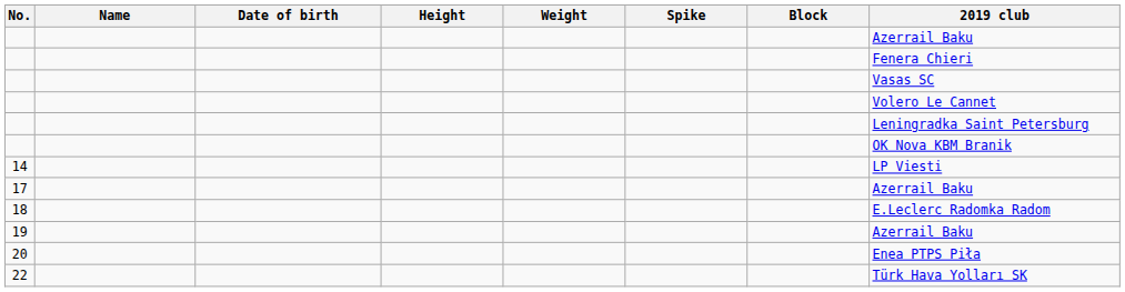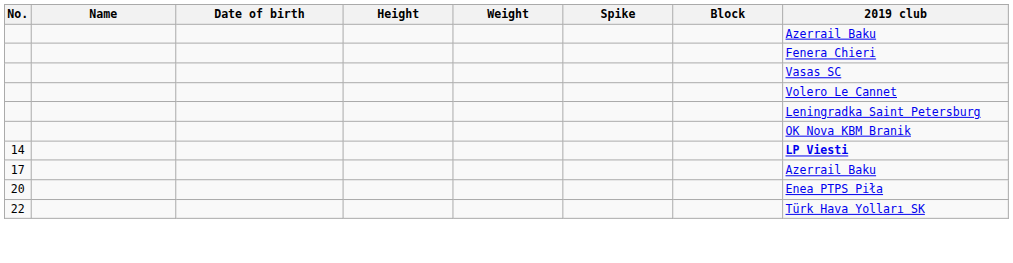14 | 2019 club: normal -> bold
- row: 18 | E.Leclerc Radomka Radom
- row: 19 | Azerrail Baku
